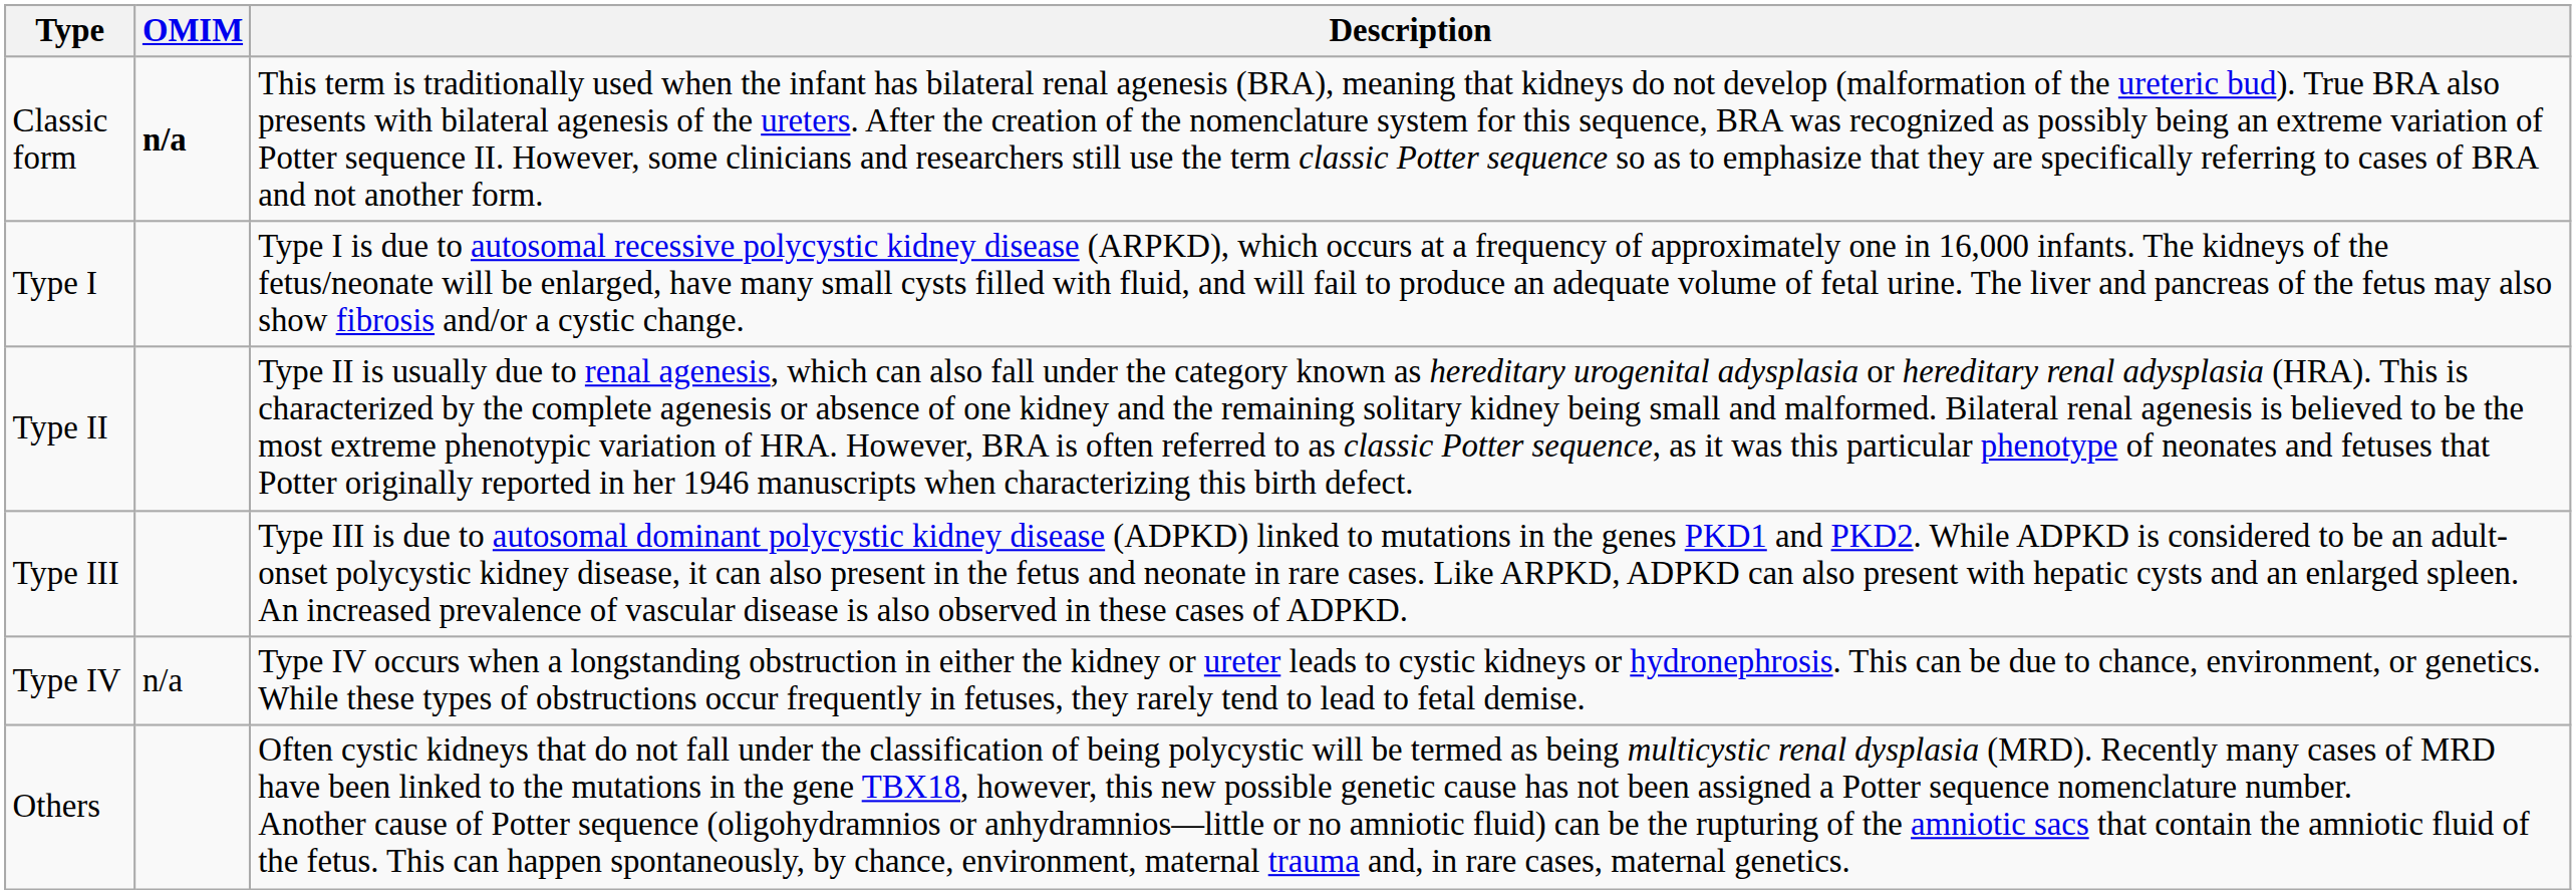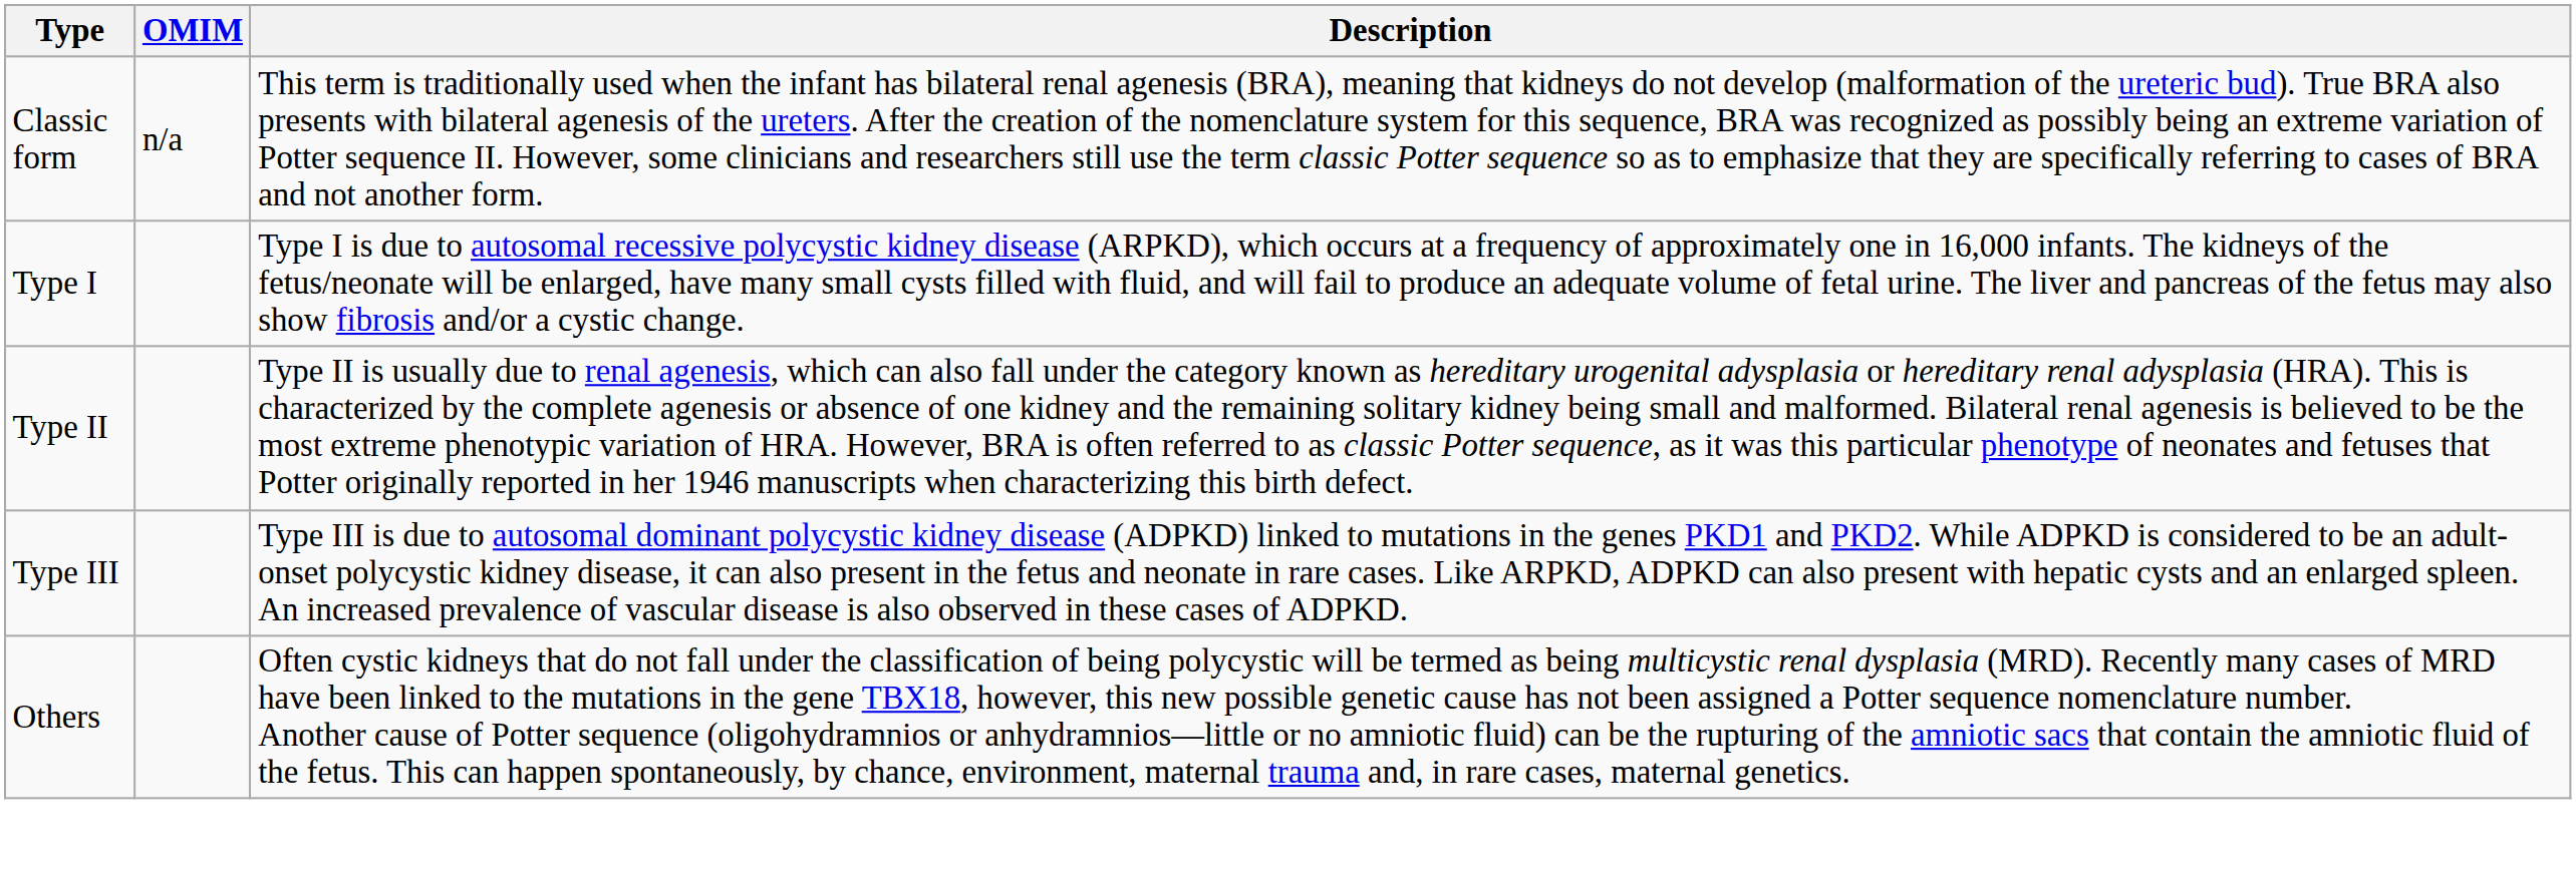Classic form | OMIM: bold -> normal
- row: Type IV | n/a | Type IV occurs when a longstanding obstruction in either the kidney or ureter leads to cystic kidneys or hydronephrosis. This can be due to chance, environment, or genetics. While these types of obstructions occur frequently in fetuses, they rarely tend to lead to fetal demise.
